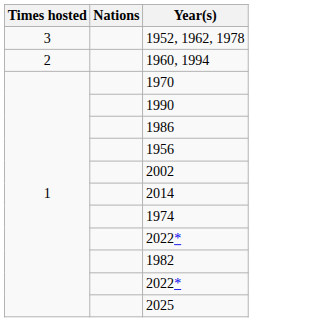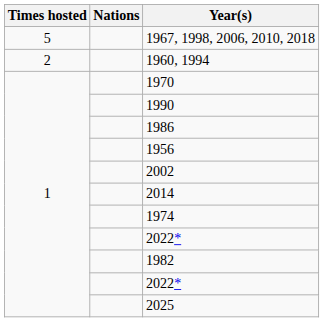+ row: 5 | 1967, 1998, 2006, 2010, 2018
- row: 3 | 1952, 1962, 1978
